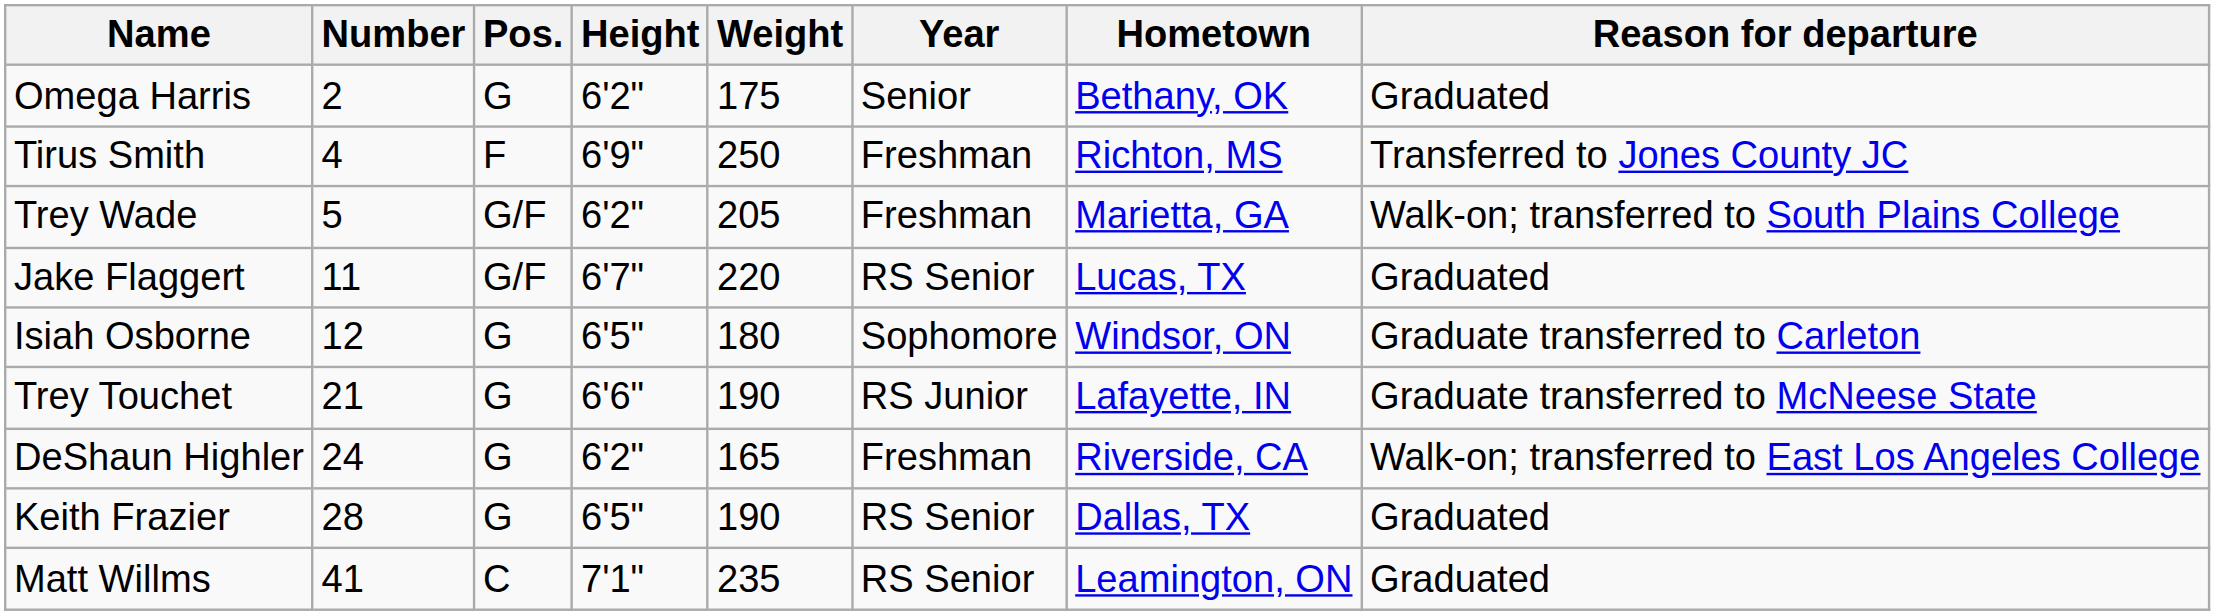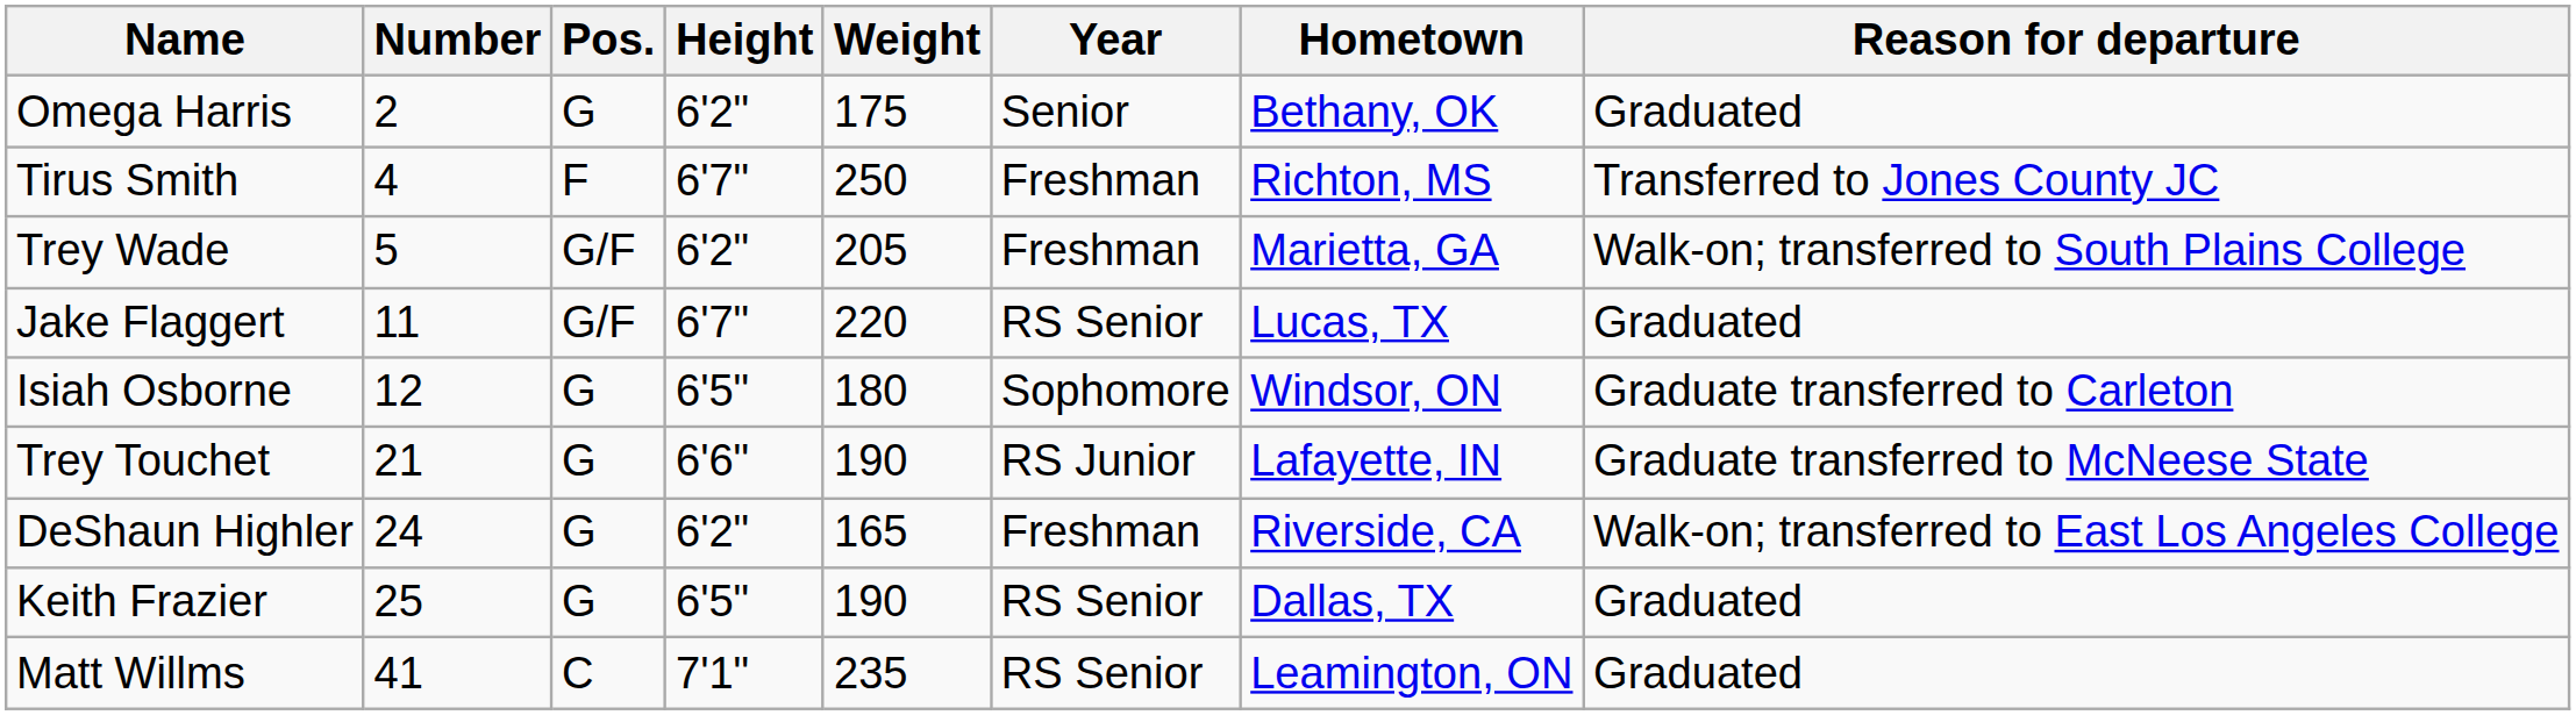Tirus Smith | Height: 6'9" -> 6'7"
Keith Frazier | Number: 28 -> 25
